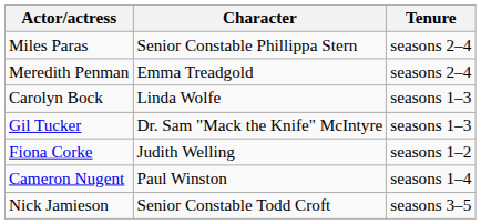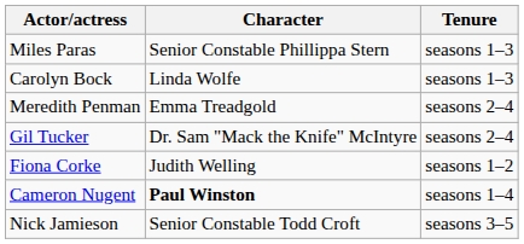Miles Paras | Tenure: seasons 2–4 -> seasons 1–3
rows swapped: Carolyn Bock <-> Meredith Penman
Gil Tucker | Tenure: seasons 1–3 -> seasons 2–4
Cameron Nugent | Character: normal -> bold
